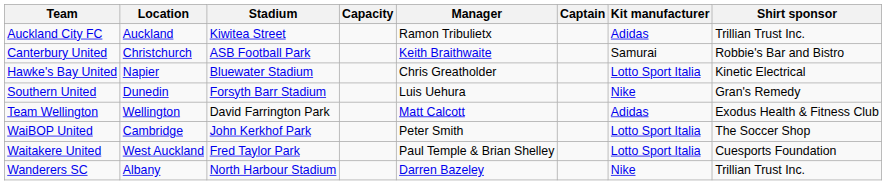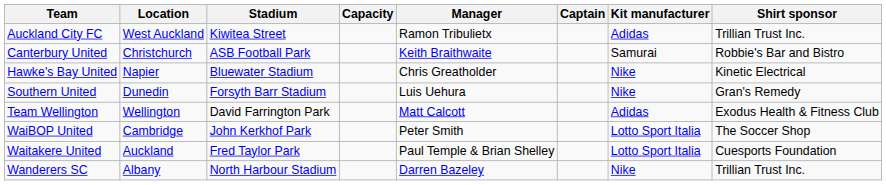Auckland City FC | Location: Auckland -> West Auckland
Hawke's Bay United | Kit manufacturer: Lotto Sport Italia -> Nike
Waitakere United | Location: West Auckland -> Auckland
